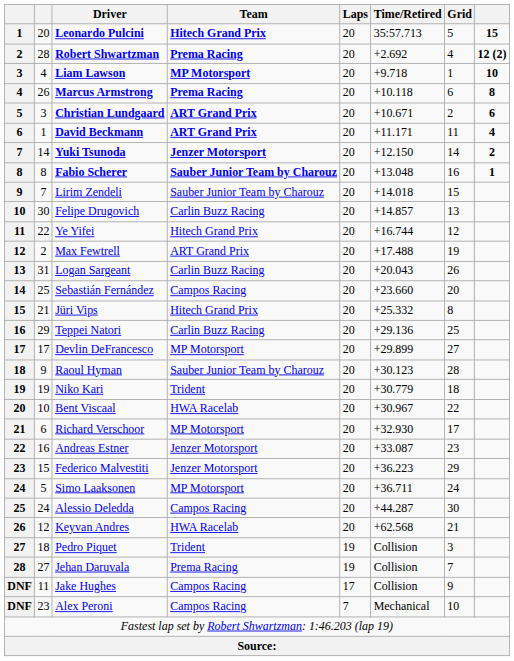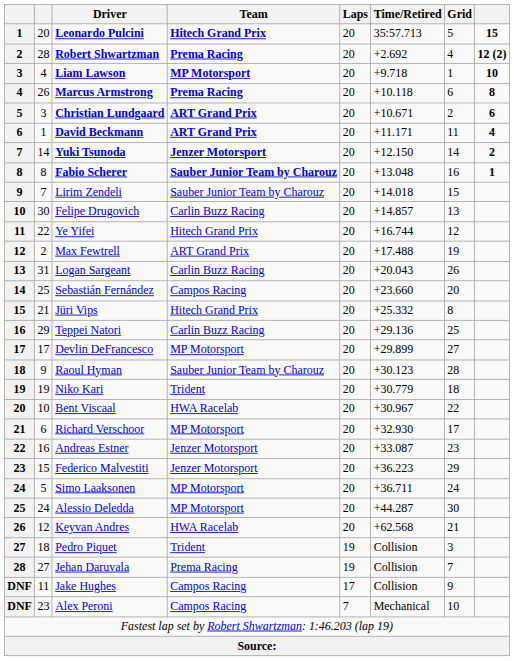Alessio Deledda | Team: Campos Racing -> MP Motorsport
